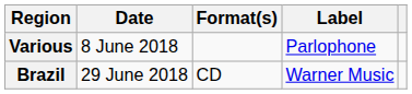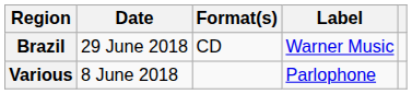rows swapped: Various <-> Brazil
